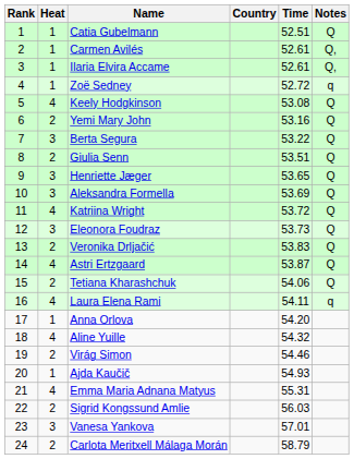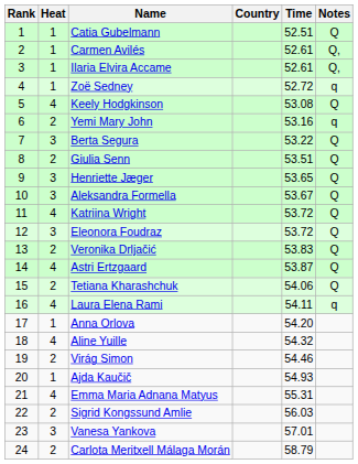Yemi Mary John | Notes: Q -> q
Aleksandra Formella | Time: 53.69 -> 53.67
Eleonora Foudraz | Time: 53.73 -> 53.72
